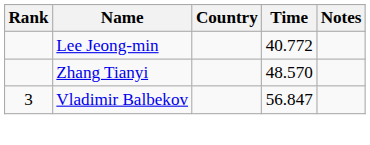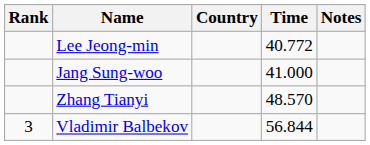+ row: Jang Sung-woo | 41.000
Vladimir Balbekov | Time: 56.847 -> 56.844
